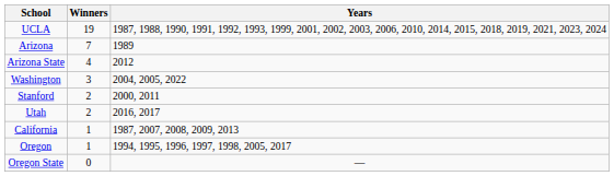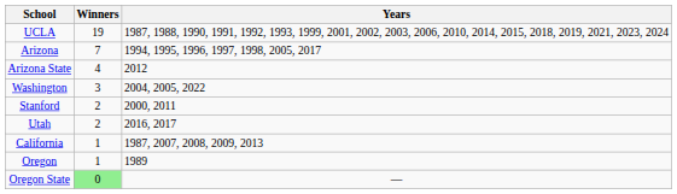Arizona | Years: 1989 -> 1994, 1995, 1996, 1997, 1998, 2005, 2017
Oregon | Years: 1994, 1995, 1996, 1997, 1998, 2005, 2017 -> 1989
Oregon State | Winners: no background -> lightgreen background
